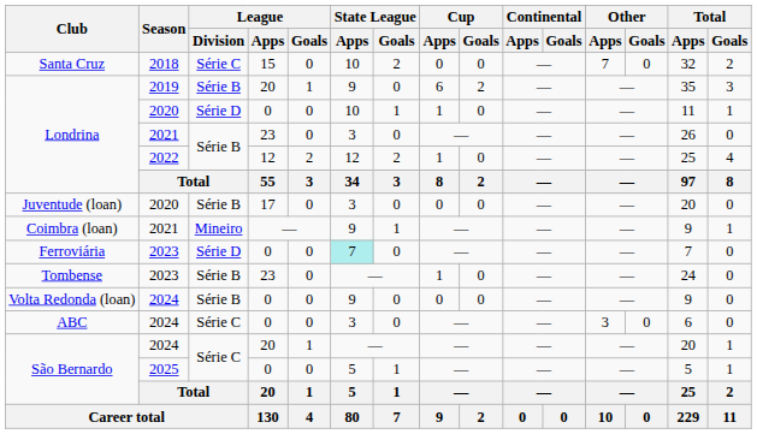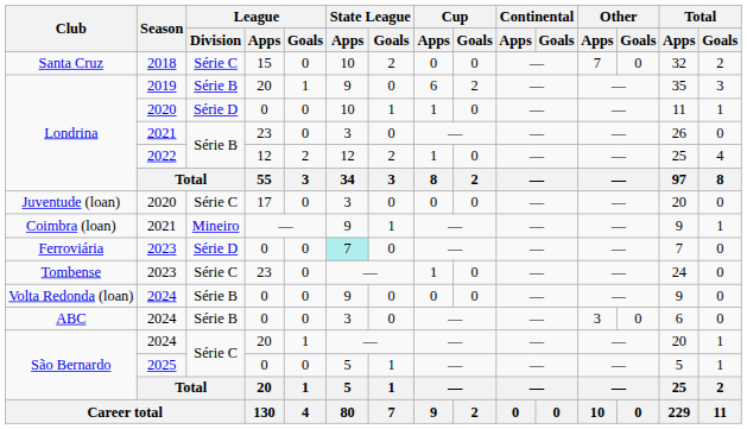Juventude (loan) | League / Division: Série B -> Série C
Tombense | League / Division: Série B -> Série C
ABC | League / Division: Série C -> Série B
